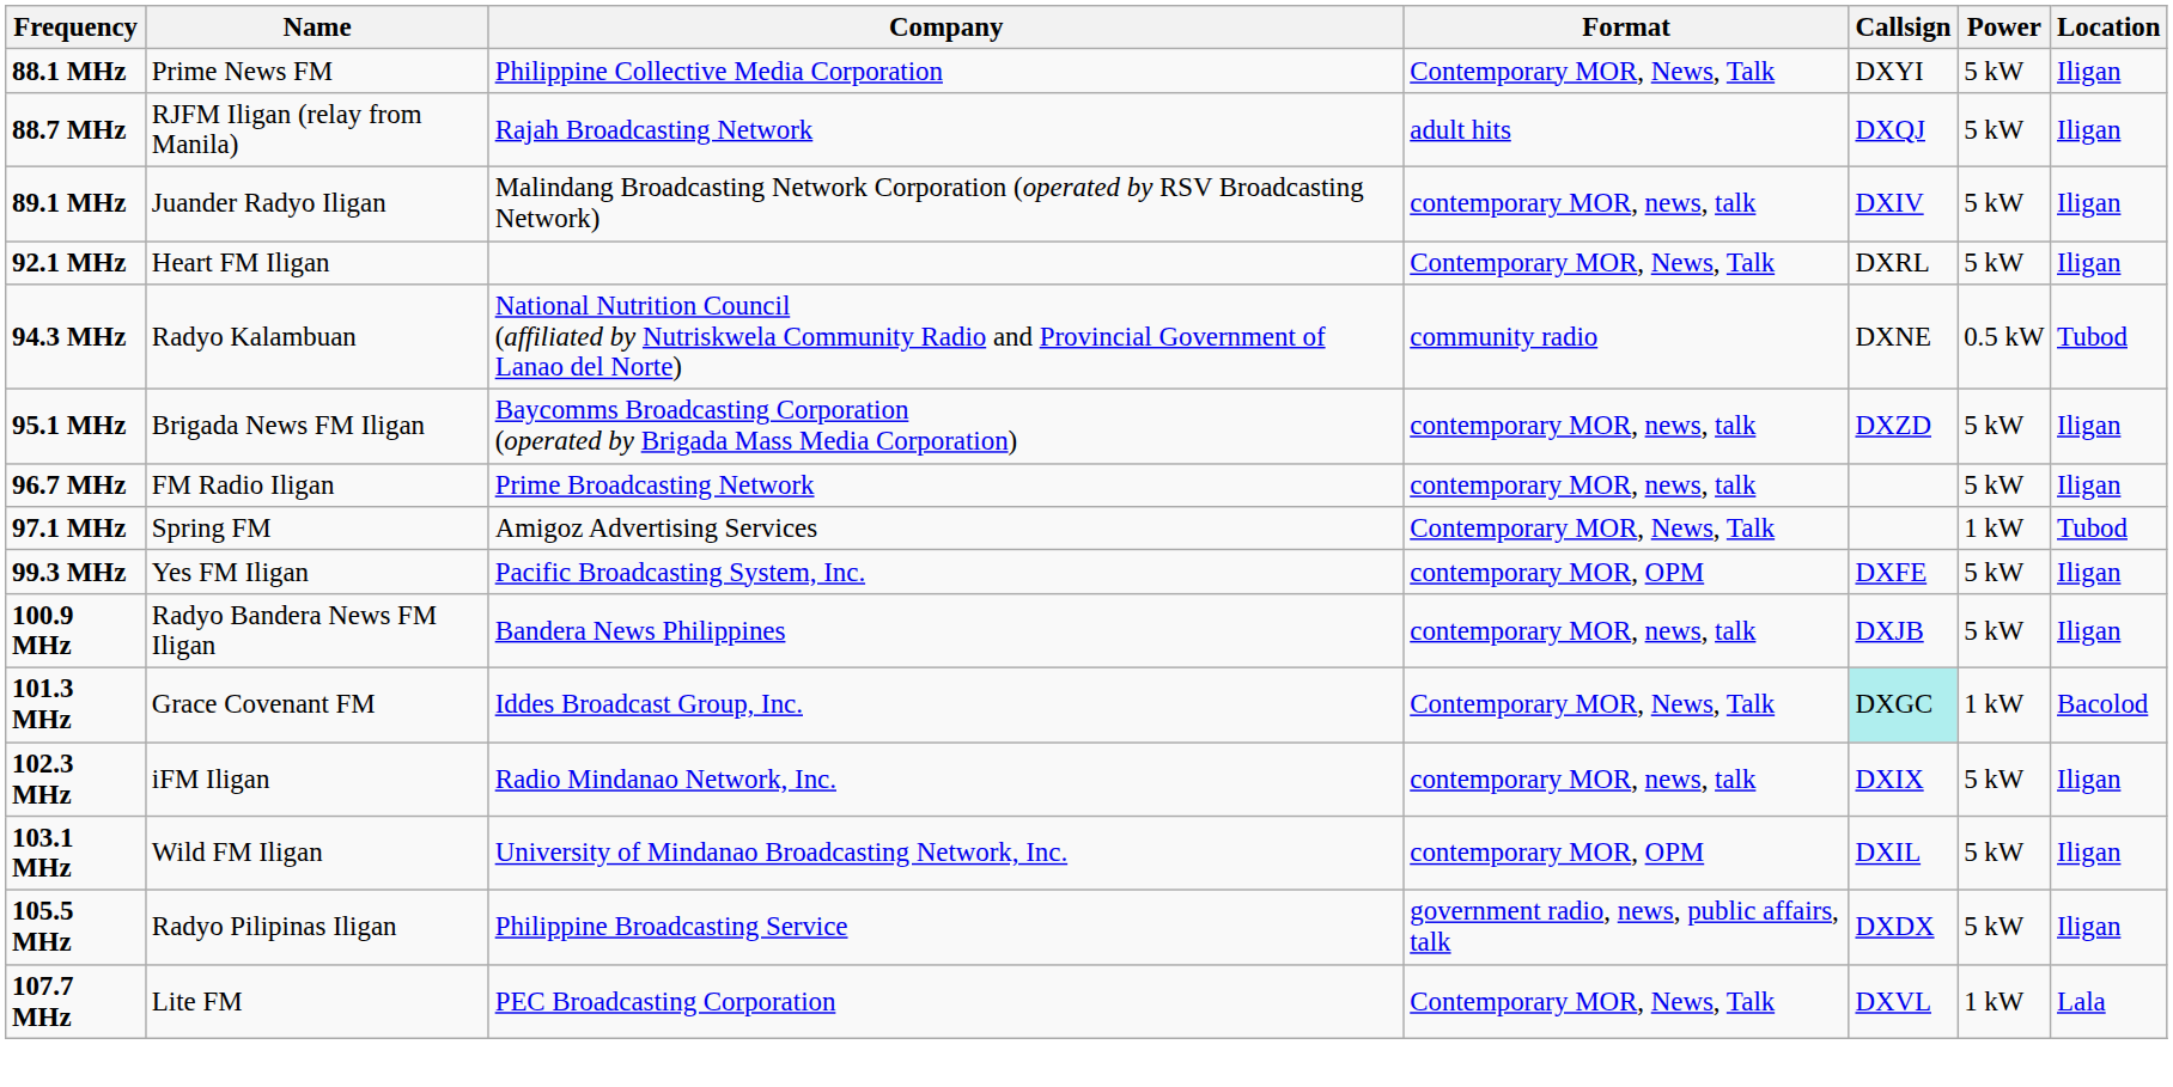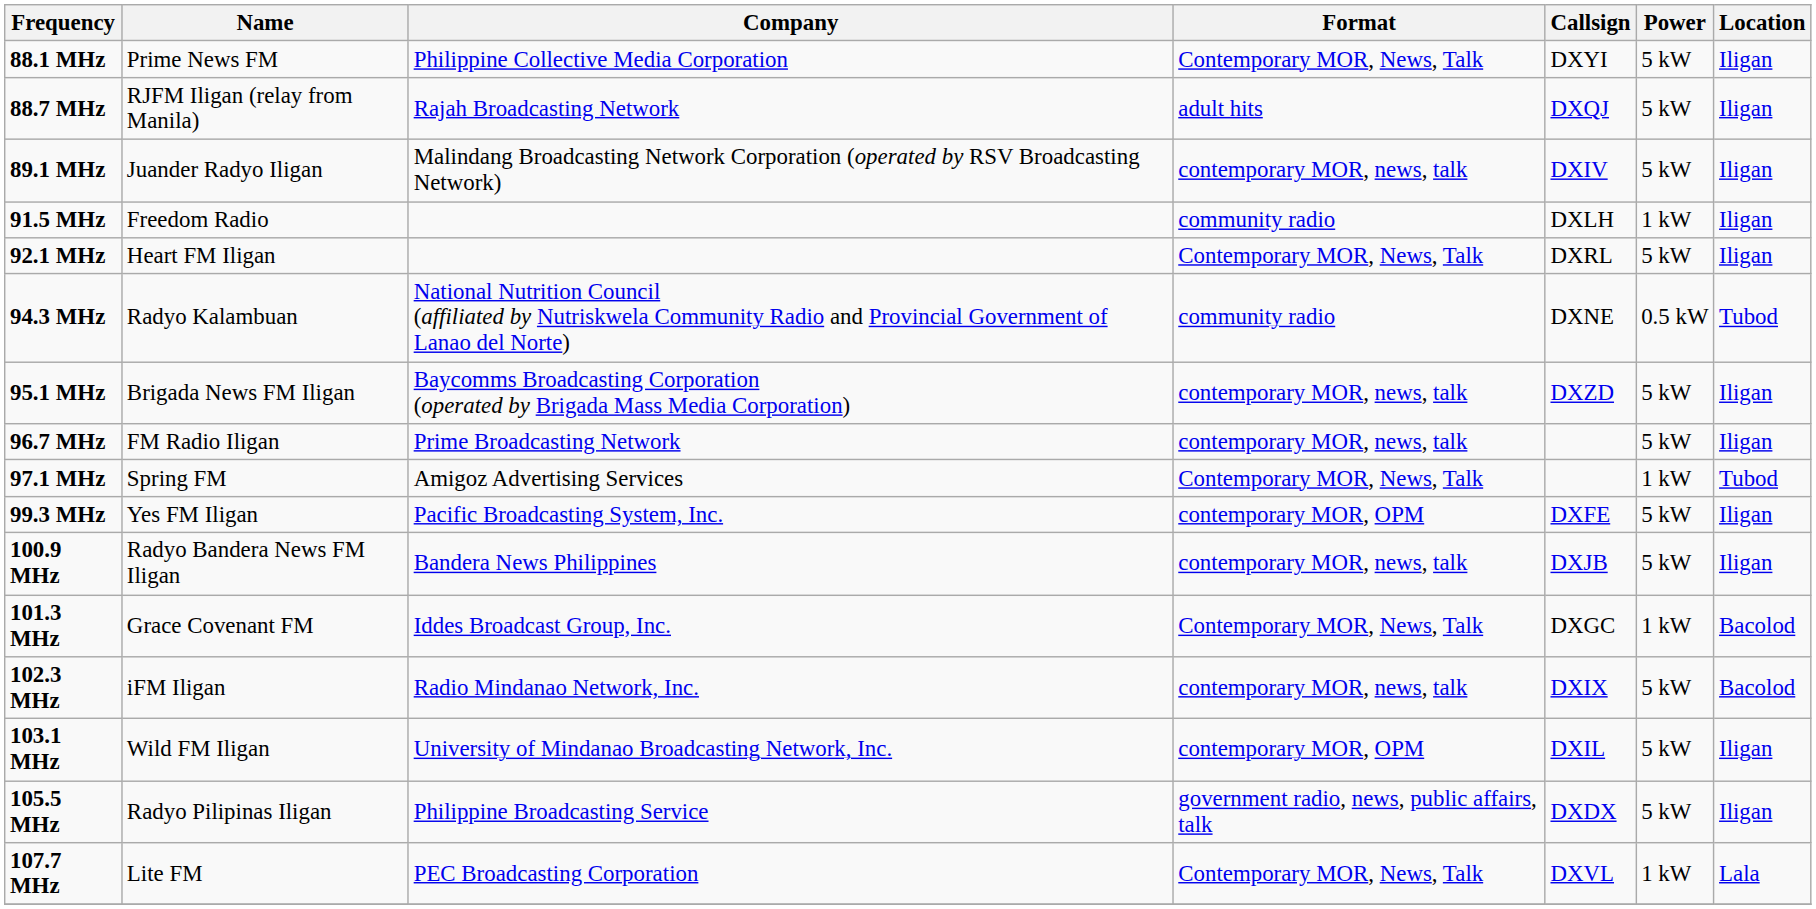+ row: 91.5 MHz | Freedom Radio | community radio | DXLH | 1 kW | Iligan
101.3 MHz | Callsign: paleturquoise background -> no background
102.3 MHz | Location: Iligan -> Bacolod
